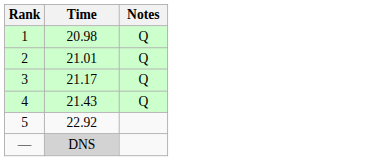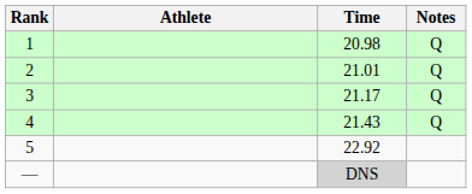+ column: Athlete
